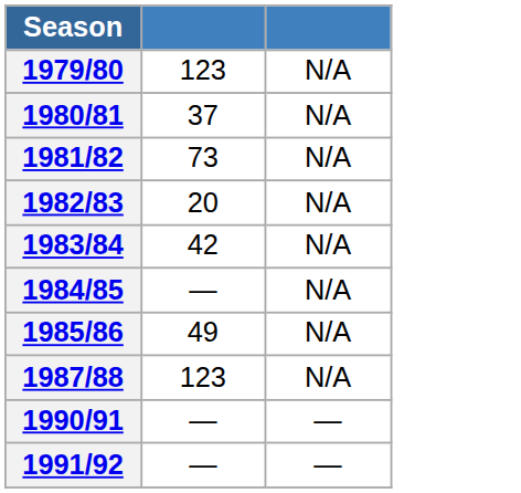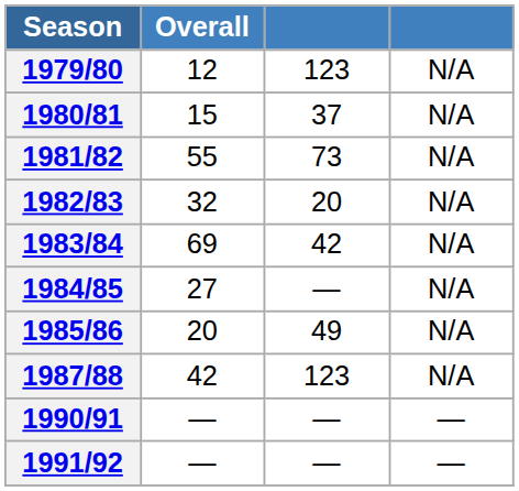+ column: Overall | 12 | 15 | 55 | 32 | 69 | 27 | 20 | 42 | — | —
